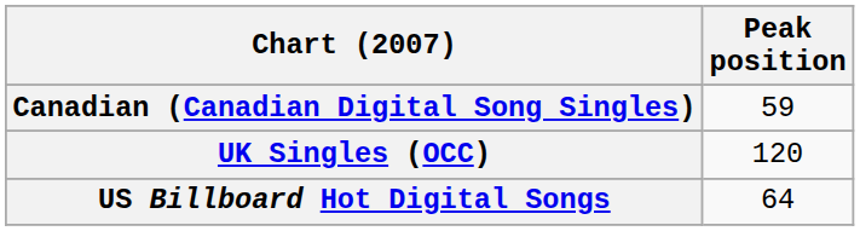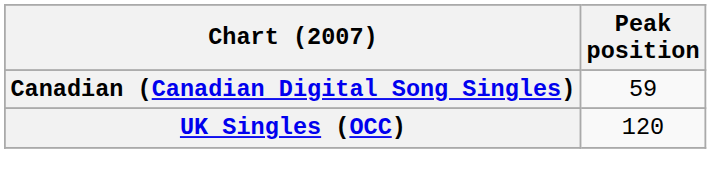- row: US Billboard Hot Digital Songs | 64
